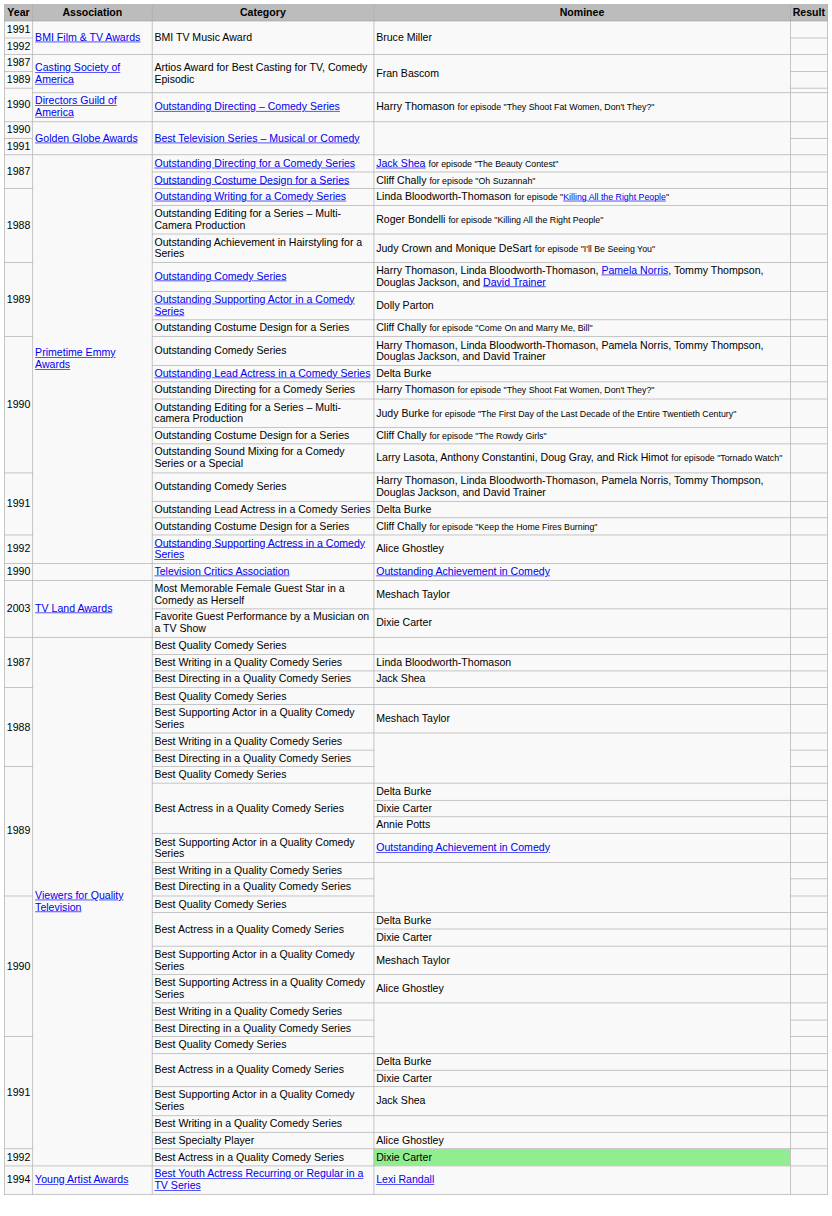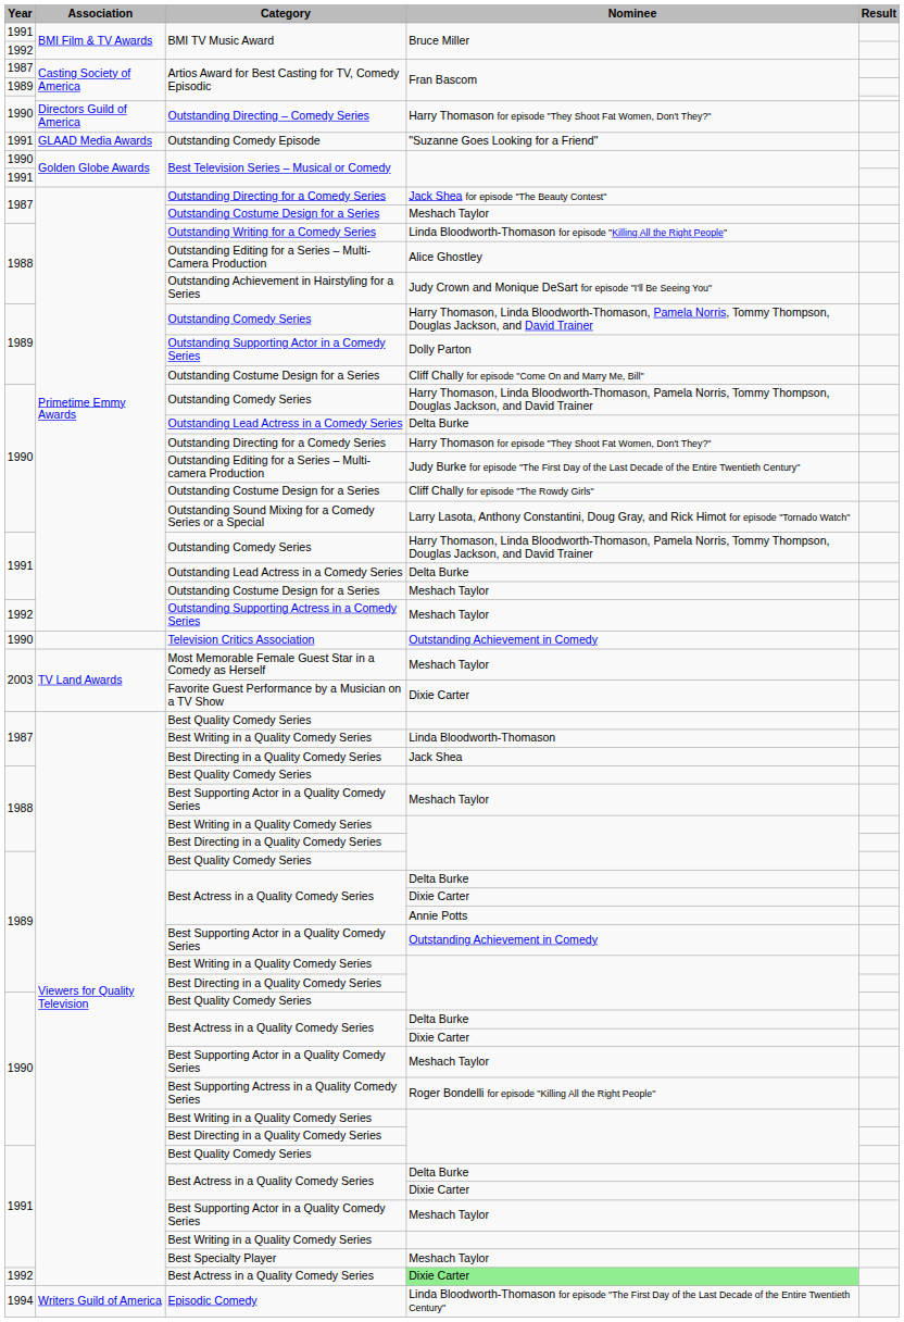+ row: 1991 | GLAAD Media Awards | Outstanding Comedy Episode | "Suzanne Goes Looking for a Friend"
1987 / Outstanding Costume Design for a Series | Nominee: Cliff Chally for episode "Oh Suzannah" -> Meshach Taylor
Outstanding Editing for a Series – Multi-Camera Production | Nominee: Roger Bondelli for episode "Killing All the Right People" -> Alice Ghostley
1991 / Outstanding Costume Design for a Series | Nominee: Cliff Chally for episode "Keep the Home Fires Burning" -> Meshach Taylor
Outstanding Supporting Actress in a Comedy Series | Nominee: Alice Ghostley -> Meshach Taylor
Best Supporting Actress in a Quality Comedy Series | Nominee: Alice Ghostley -> Roger Bondelli for episode "Killing All the Right People"
1991 / Best Supporting Actor in a Quality Comedy Series | Nominee: Jack Shea -> Meshach Taylor
Best Specialty Player | Nominee: Alice Ghostley -> Meshach Taylor
+ row: 1994 | Writers Guild of America | Episodic Comedy | Linda Bloodworth-Thomason for episode "The First Day of the Last Decade of the Entire Twentieth Century"
- row: 1994 | Young Artist Awards | Best Youth Actress Recurring or Regular in a TV Series | Lexi Randall
